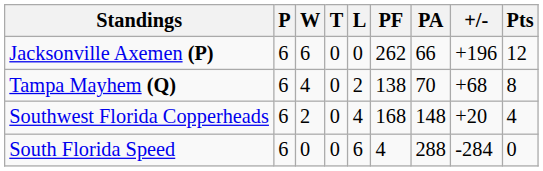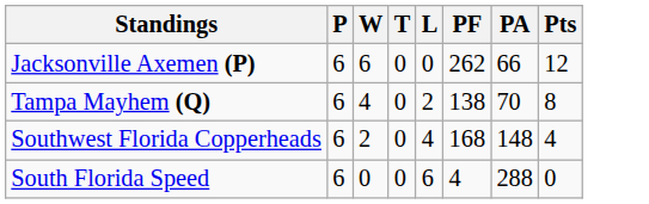- column: +/- | +196 | +68 | +20 | -284
